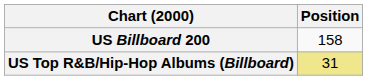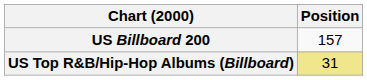US Billboard 200 | Position: 158 -> 157
